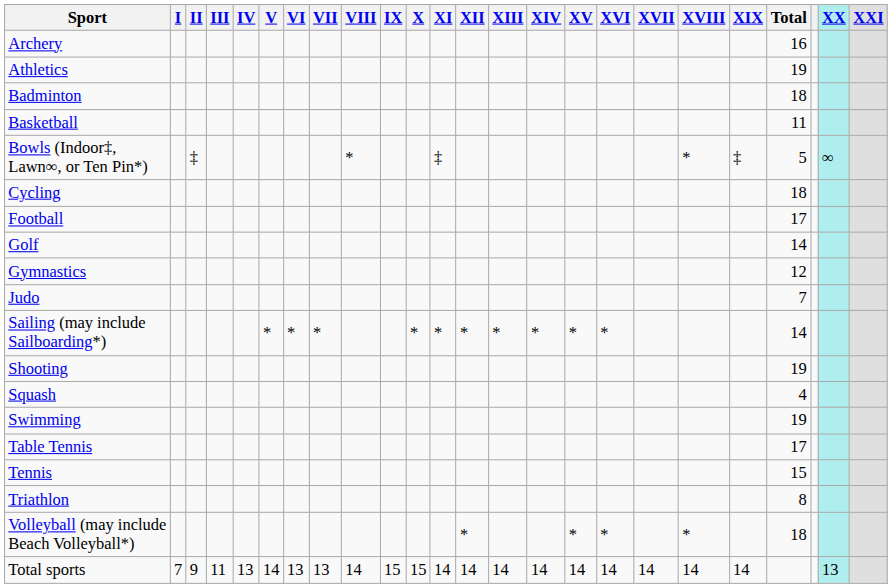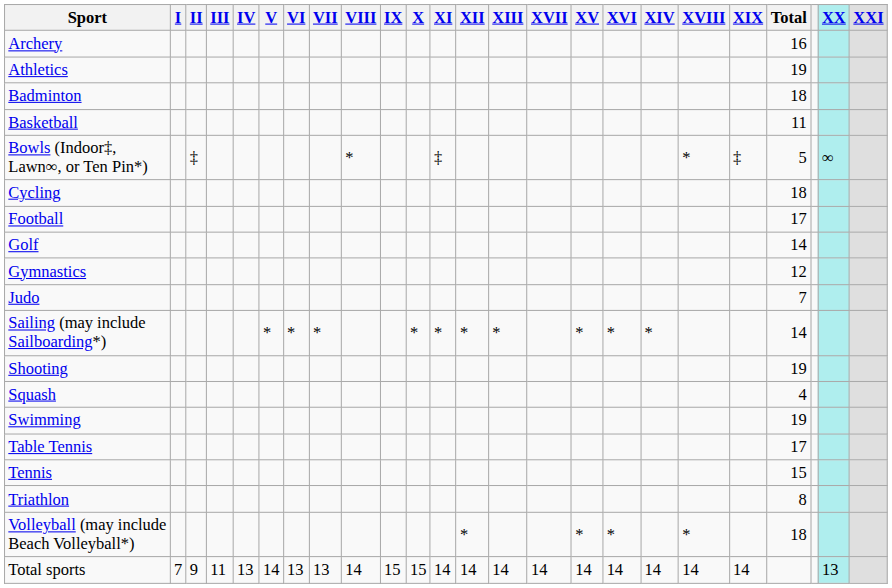columns swapped: XIV <-> XVII
